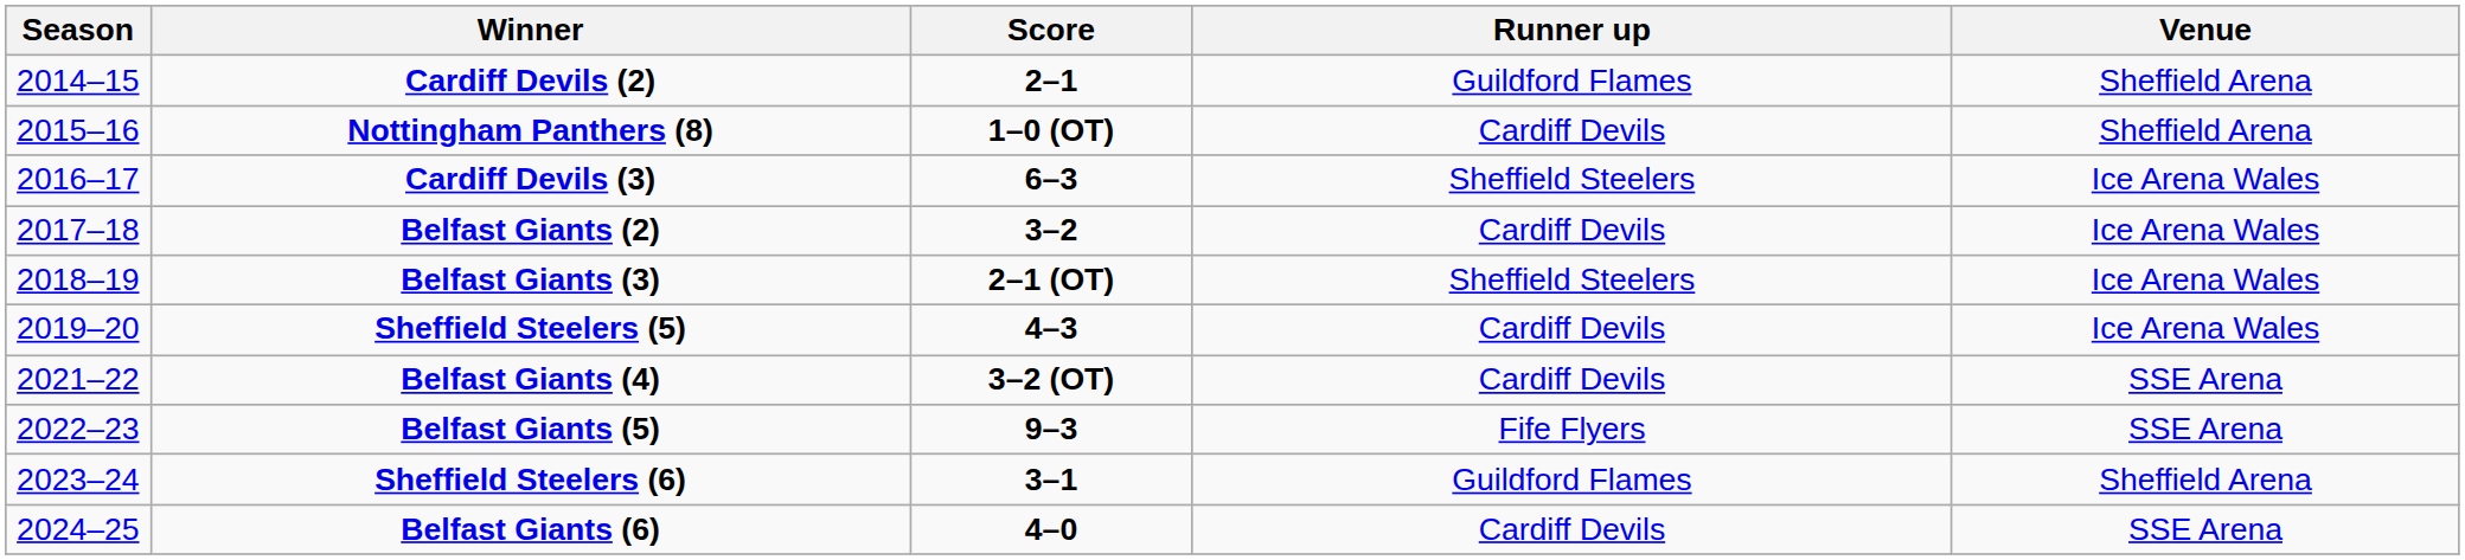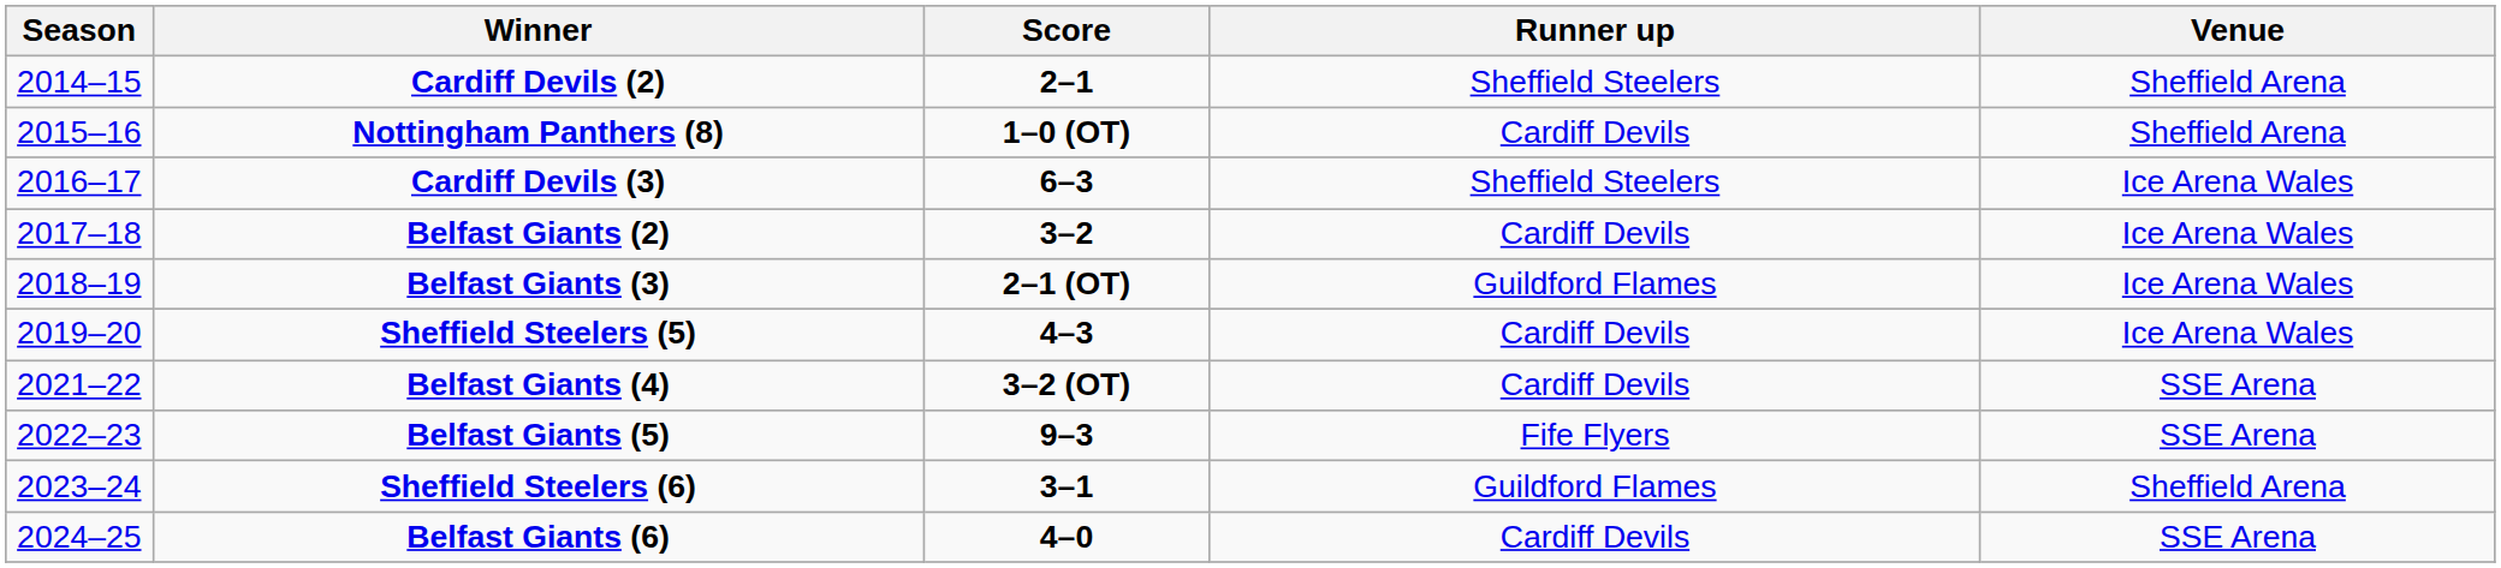Cardiff Devils (2) | Runner up: Guildford Flames -> Sheffield Steelers
Belfast Giants (3) | Runner up: Sheffield Steelers -> Guildford Flames
